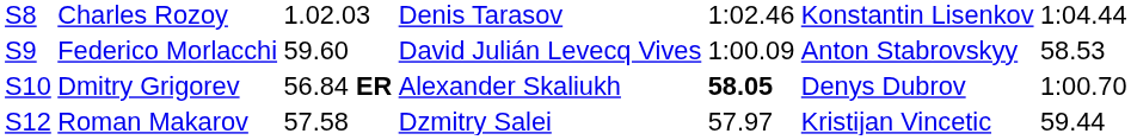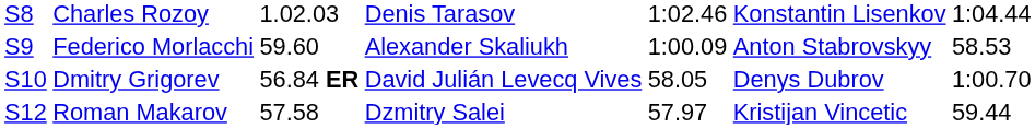Federico Morlacchi | column 4: David Julián Levecq Vives -> Alexander Skaliukh
Dmitry Grigorev | column 4: Alexander Skaliukh -> David Julián Levecq Vives
Dmitry Grigorev | column 5: bold -> normal
